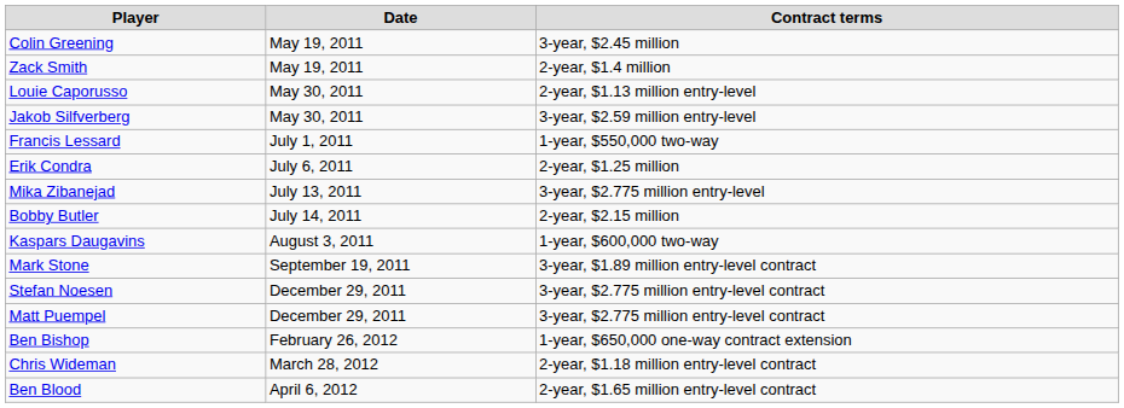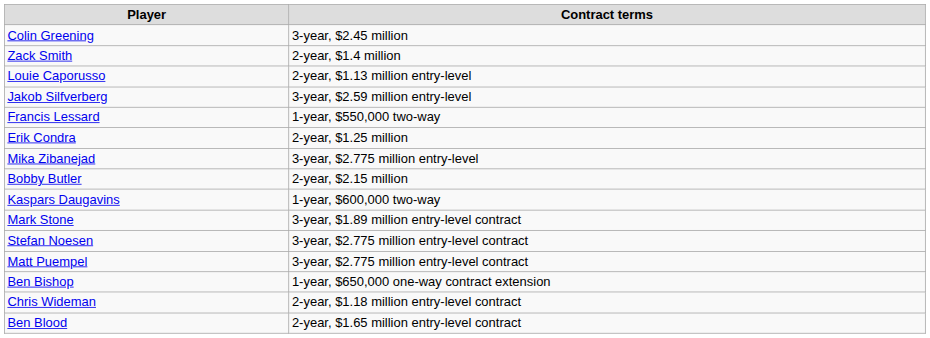- column: Date | May 19, 2011 | May 19, 2011 | May 30, 2011 | May 30, 2011 | July 1, 2011 | July 6, 2011 | July 13, 2011 | July 14, 2011 | August 3, 2011 | September 19, 2011 | December 29, 2011 | December 29, 2011 | February 26, 2012 | March 28, 2012 | April 6, 2012
